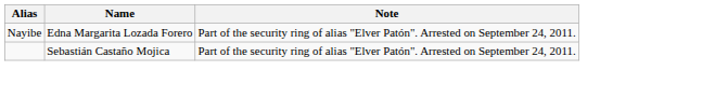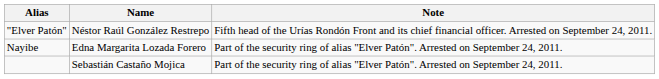+ row: "Elver Patón" | Néstor Raúl González Restrepo | Fifth head of the Urías Rondón Front and its chief financial officer. Arrested on September 24, 2011.
